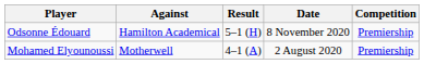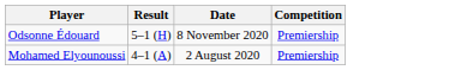- column: Against | Hamilton Academical | Motherwell
